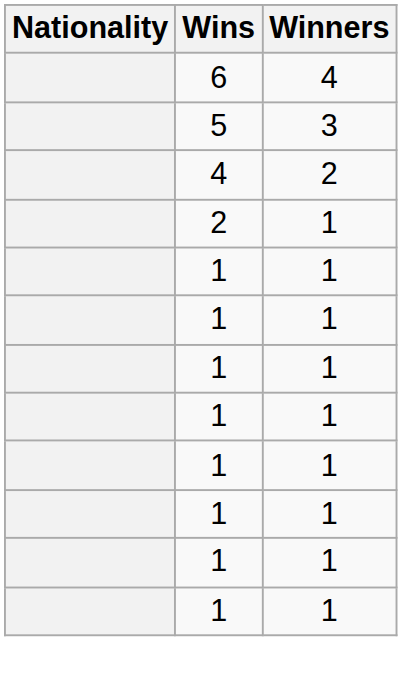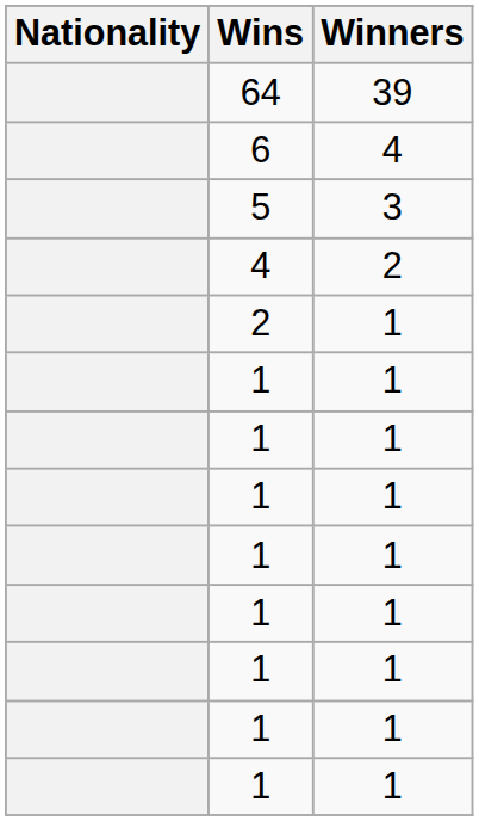+ row: 64 | 39
